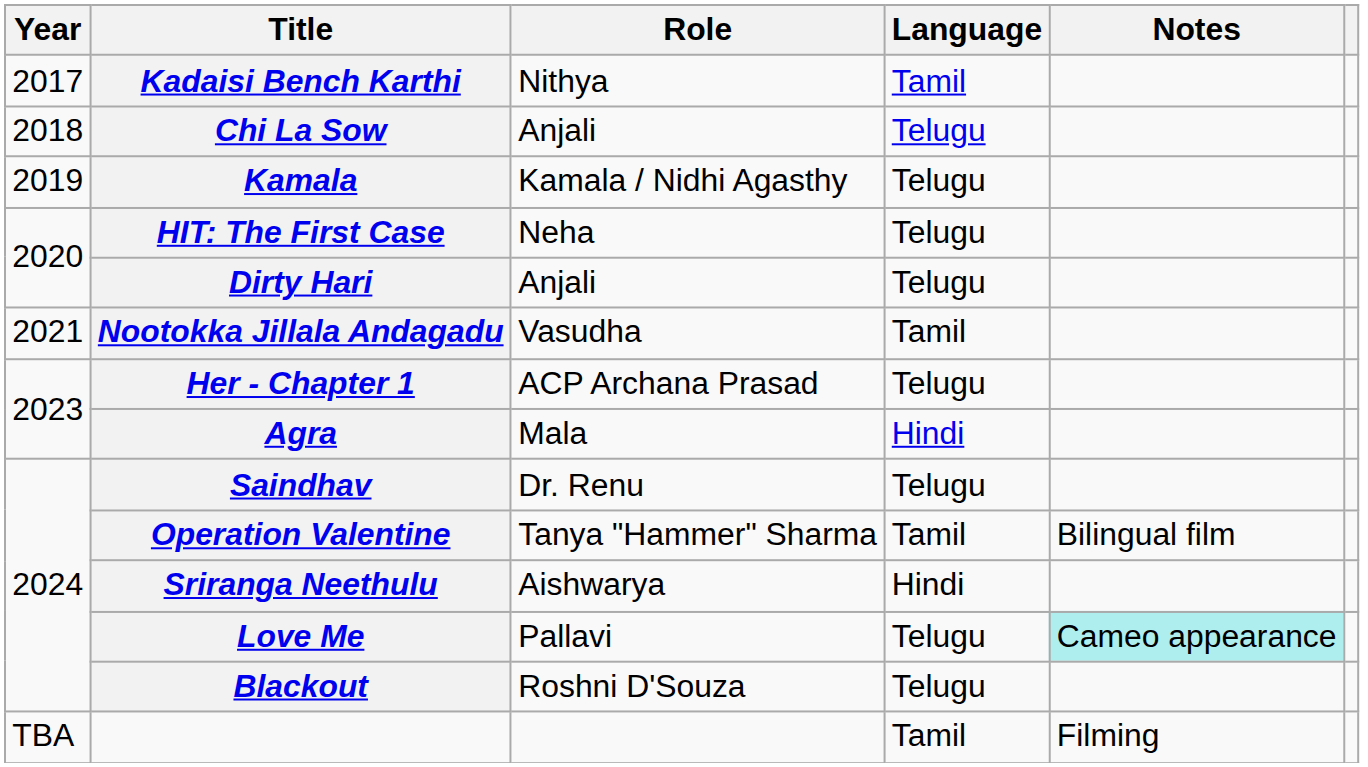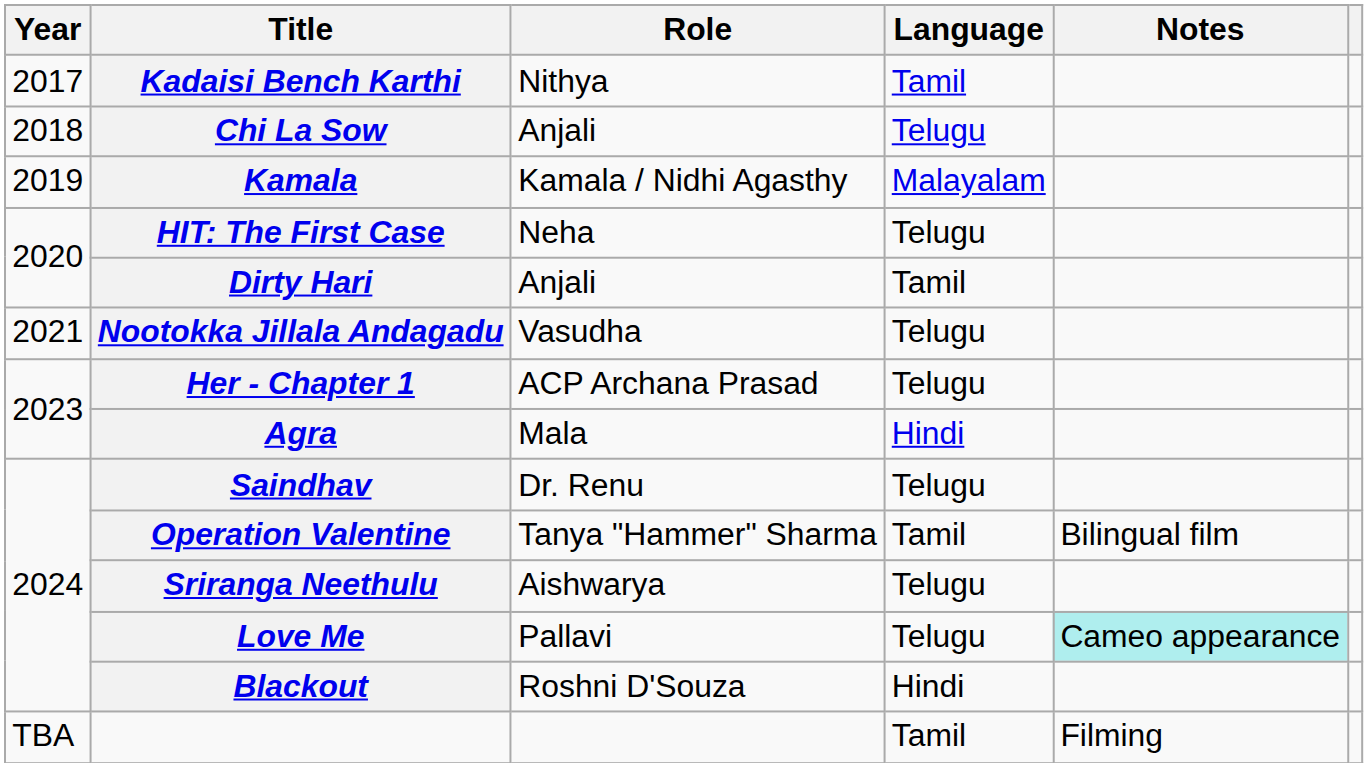Kamala | Language: Telugu -> Malayalam
Dirty Hari | Language: Telugu -> Tamil
Nootokka Jillala Andagadu | Language: Tamil -> Telugu
Sriranga Neethulu | Language: Hindi -> Telugu
Blackout | Language: Telugu -> Hindi
